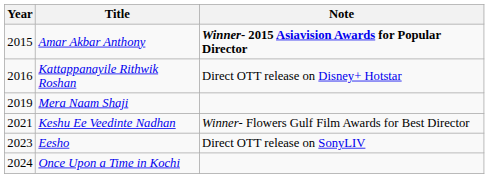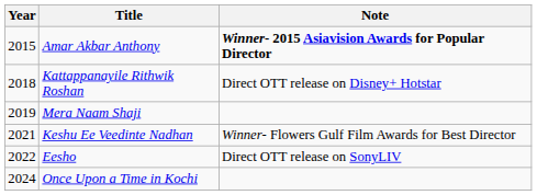Kattappanayile Rithwik Roshan | Year: 2016 -> 2018
Eesho | Year: 2023 -> 2022
